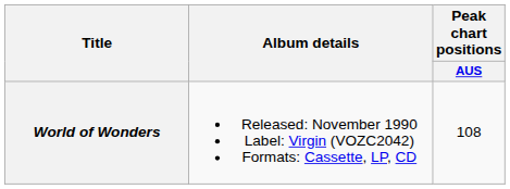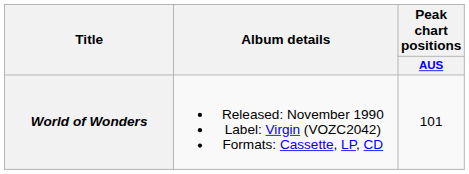World of Wonders | Peak chart positions / AUS: 108 -> 101
